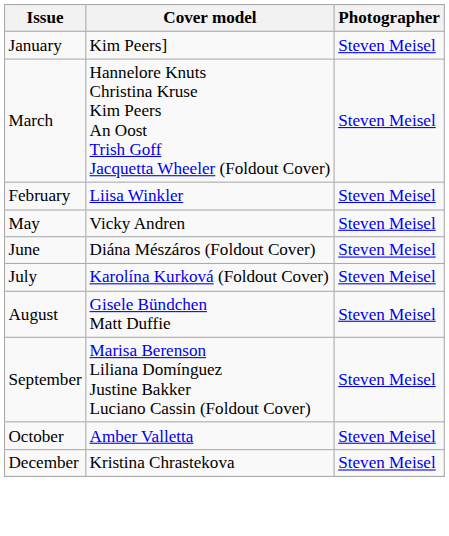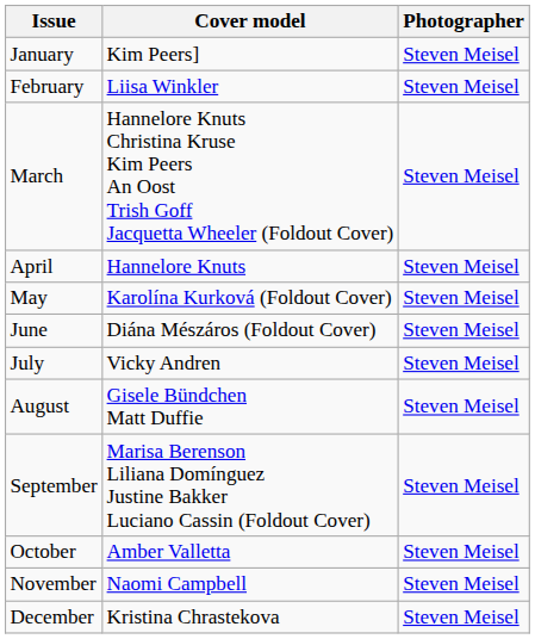rows swapped: February <-> March
+ row: April | Hannelore Knuts | Steven Meisel
May | Cover model: Vicky Andren -> Karolína Kurková (Foldout Cover)
July | Cover model: Karolína Kurková (Foldout Cover) -> Vicky Andren
+ row: November | Naomi Campbell | Steven Meisel
